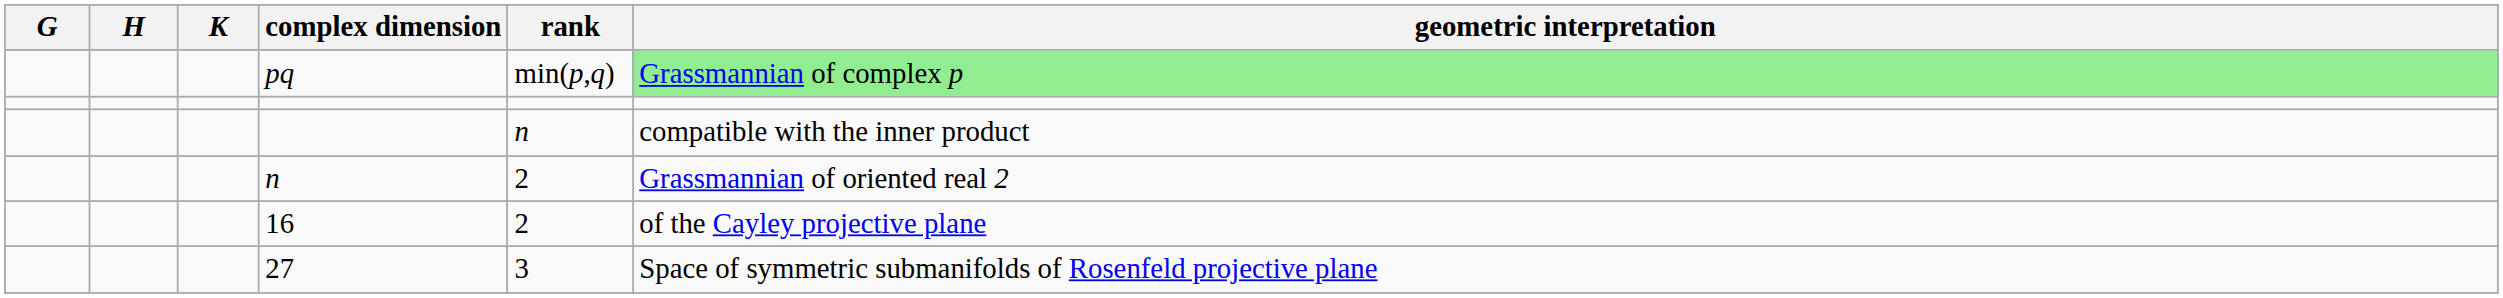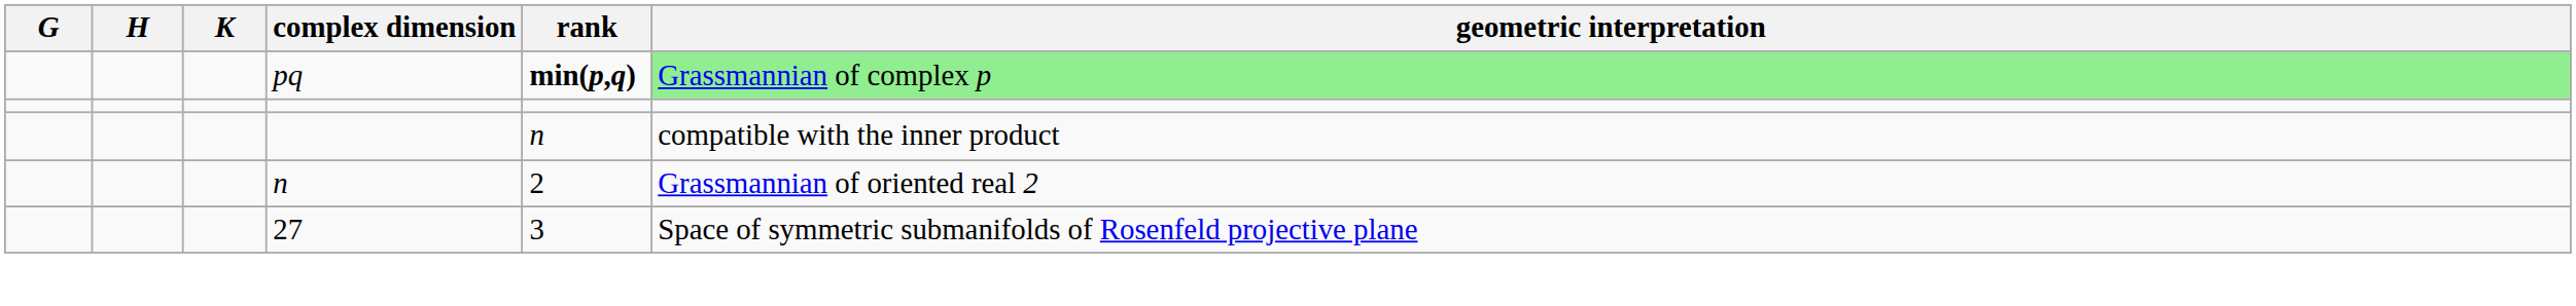pq | rank: normal -> bold
- row: 16 | 2 | of the Cayley projective plane
